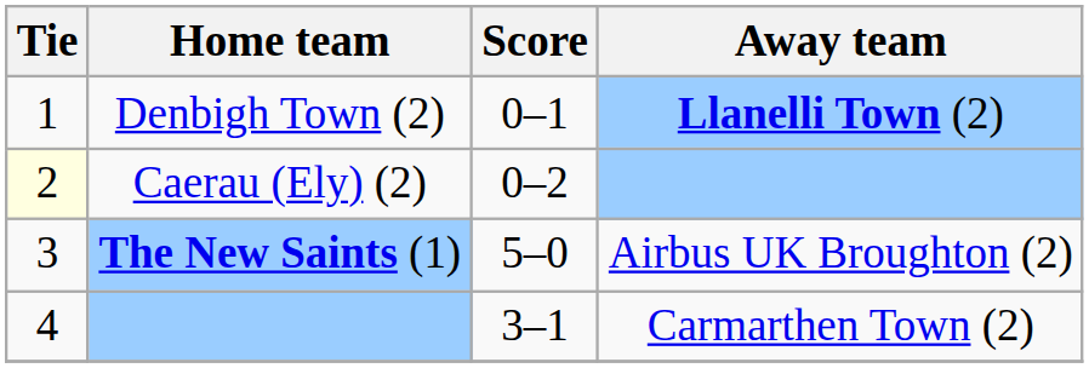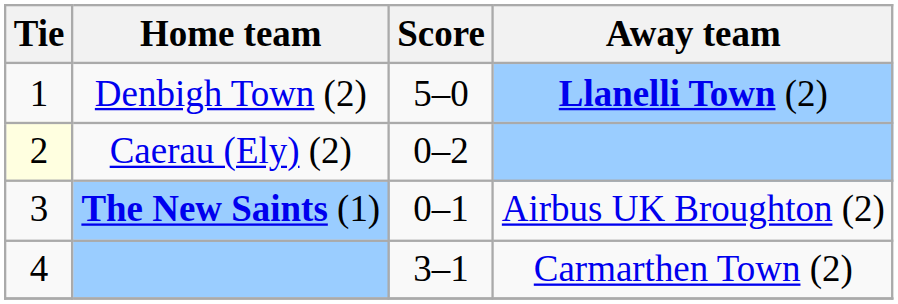Denbigh Town (2) | Score: 0–1 -> 5–0
The New Saints (1) | Score: 5–0 -> 0–1
